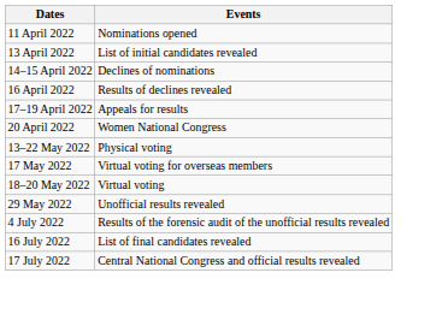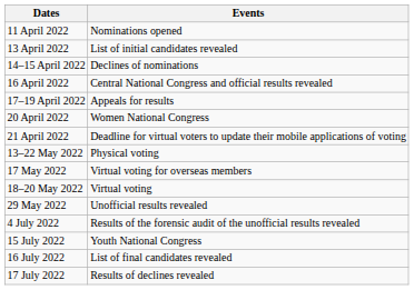16 April 2022 | Events: Results of declines revealed -> Central National Congress and official results revealed
+ row: 21 April 2022 | Deadline for virtual voters to update their mobile applications of voting
+ row: 15 July 2022 | Youth National Congress
17 July 2022 | Events: Central National Congress and official results revealed -> Results of declines revealed
